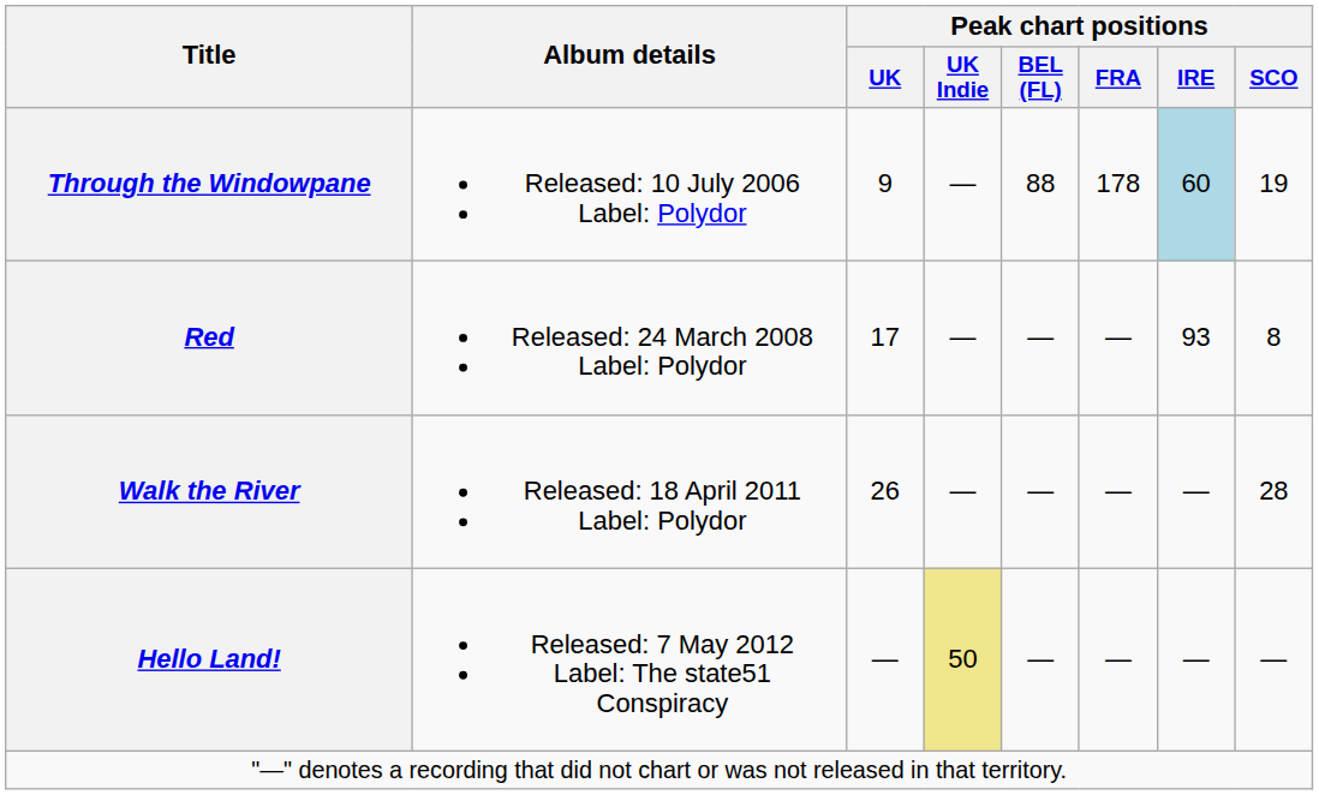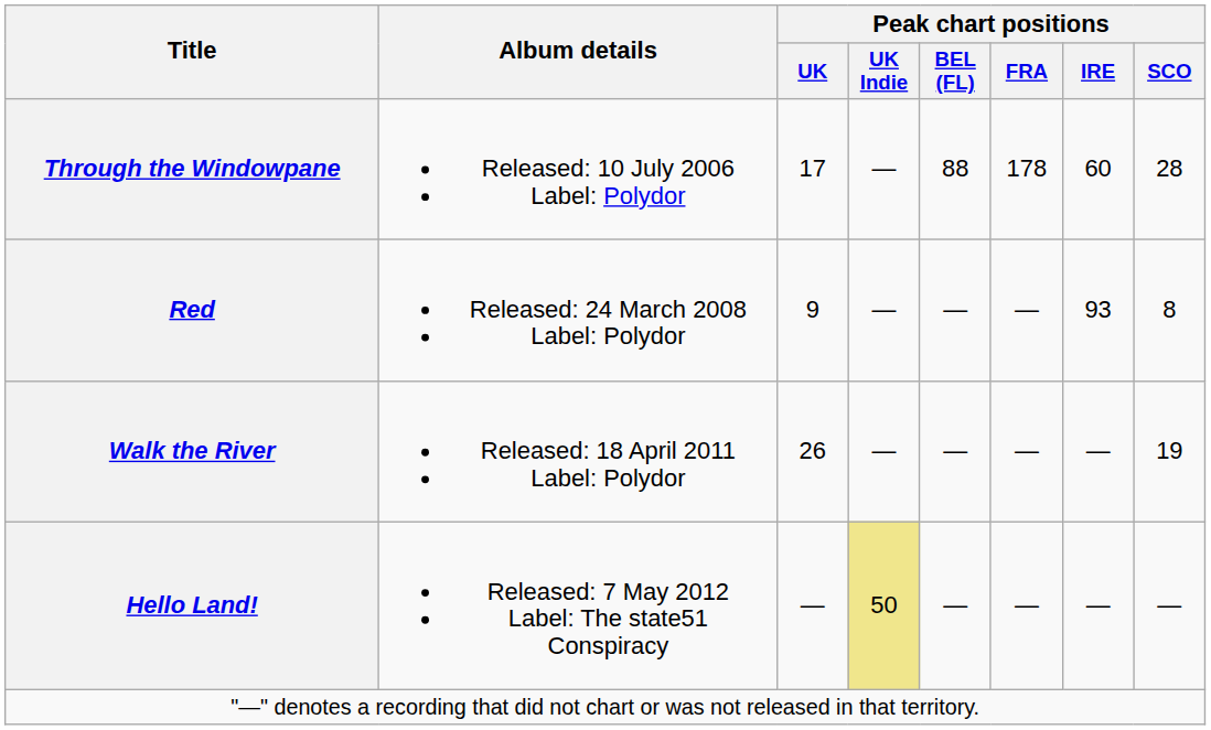Through the Windowpane | Peak chart positions / UK: 9 -> 17
Through the Windowpane | Peak chart positions / IRE: lightblue background -> no background
Through the Windowpane | Peak chart positions / SCO: 19 -> 28
Red | Peak chart positions / UK: 17 -> 9
Walk the River | Peak chart positions / SCO: 28 -> 19
